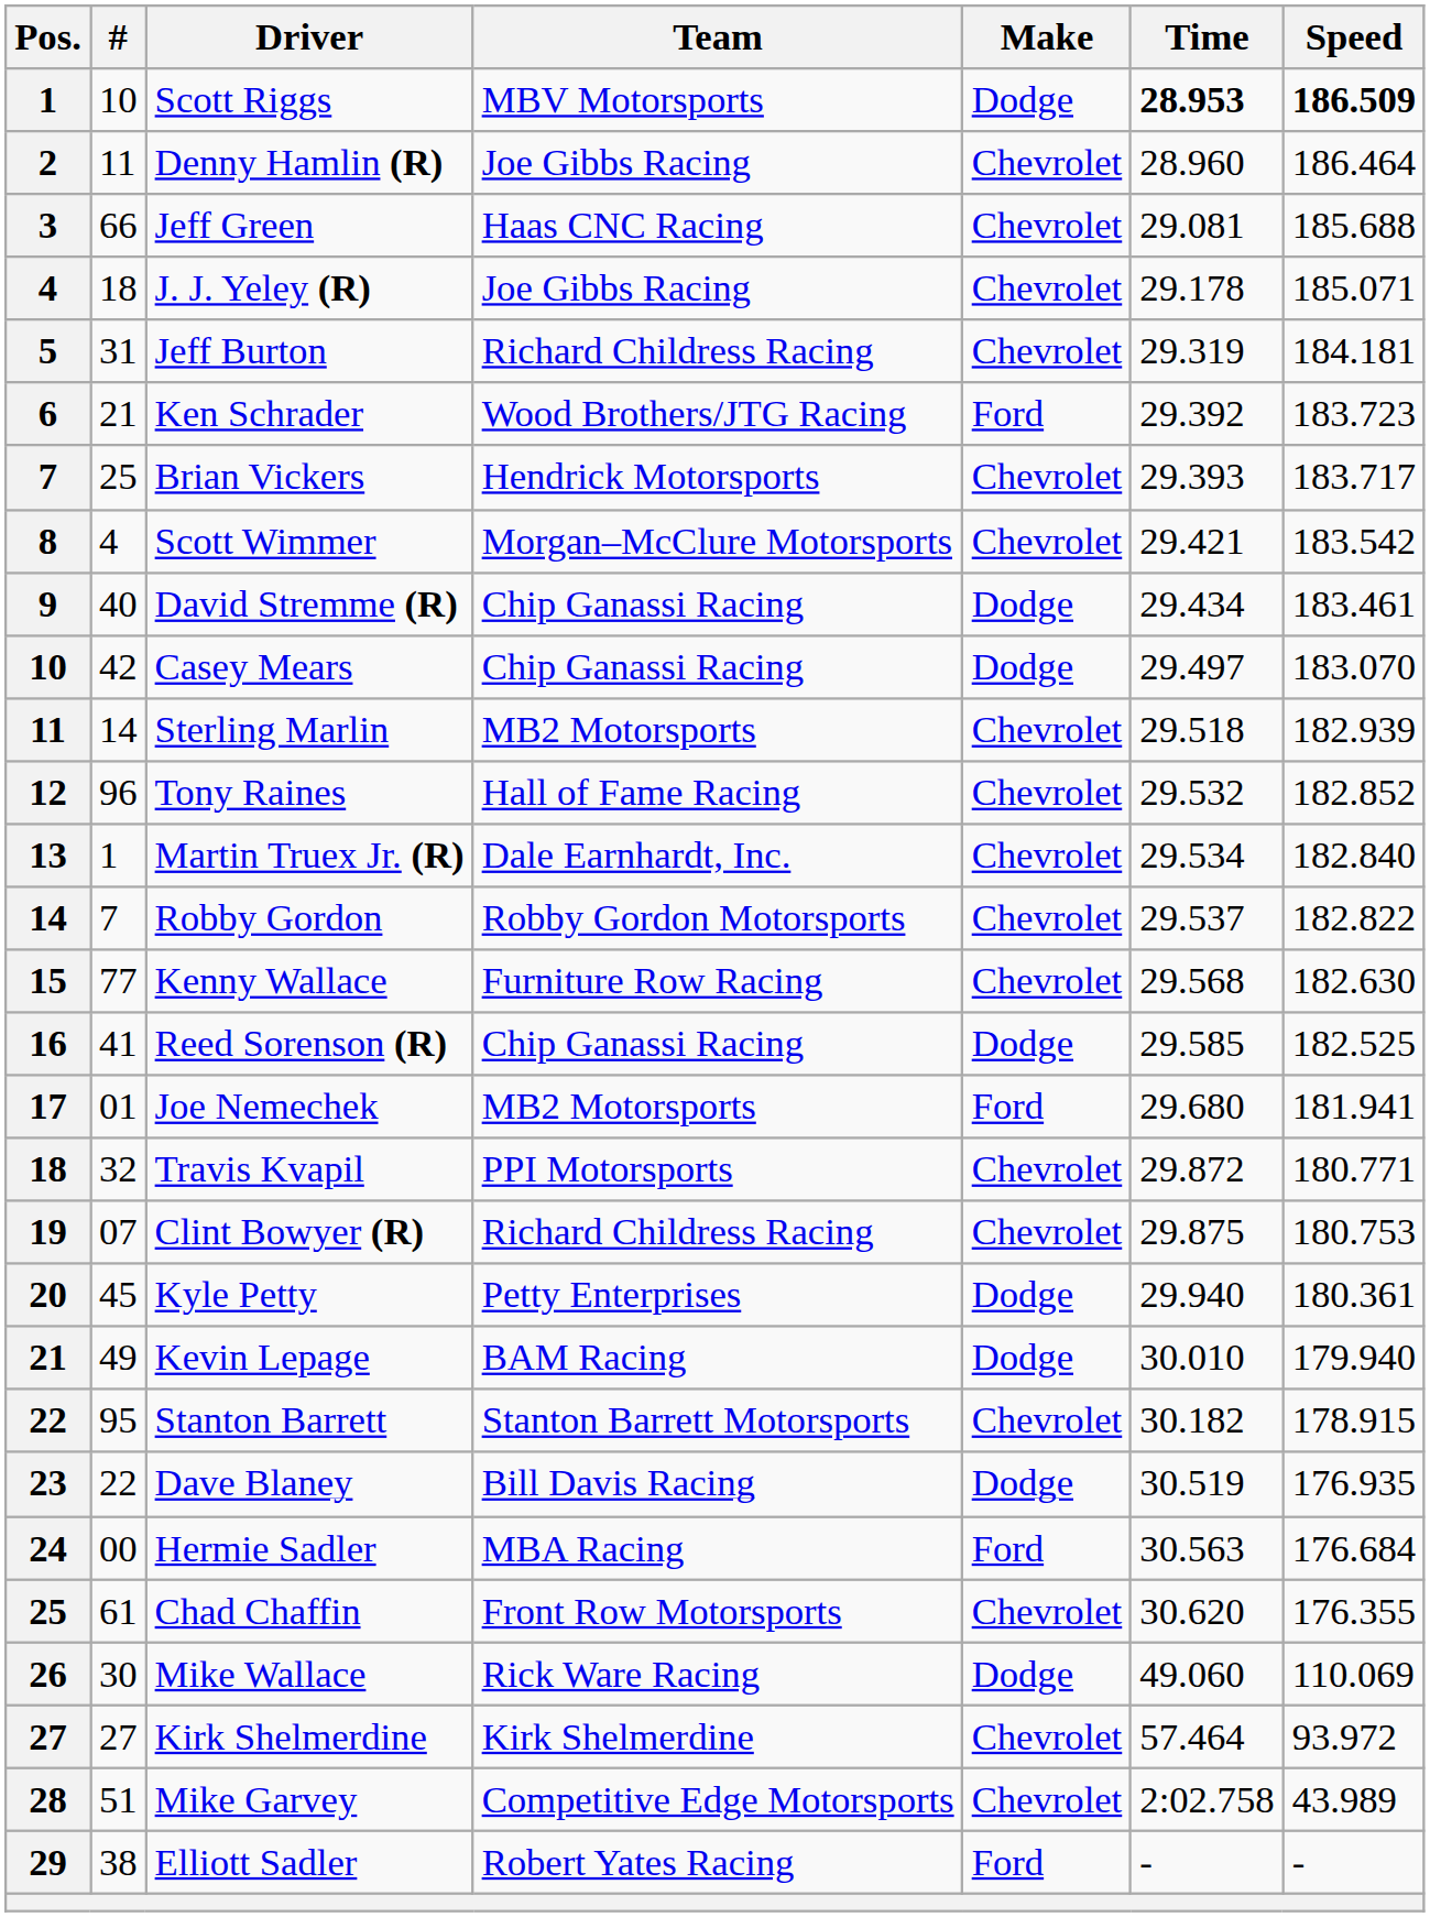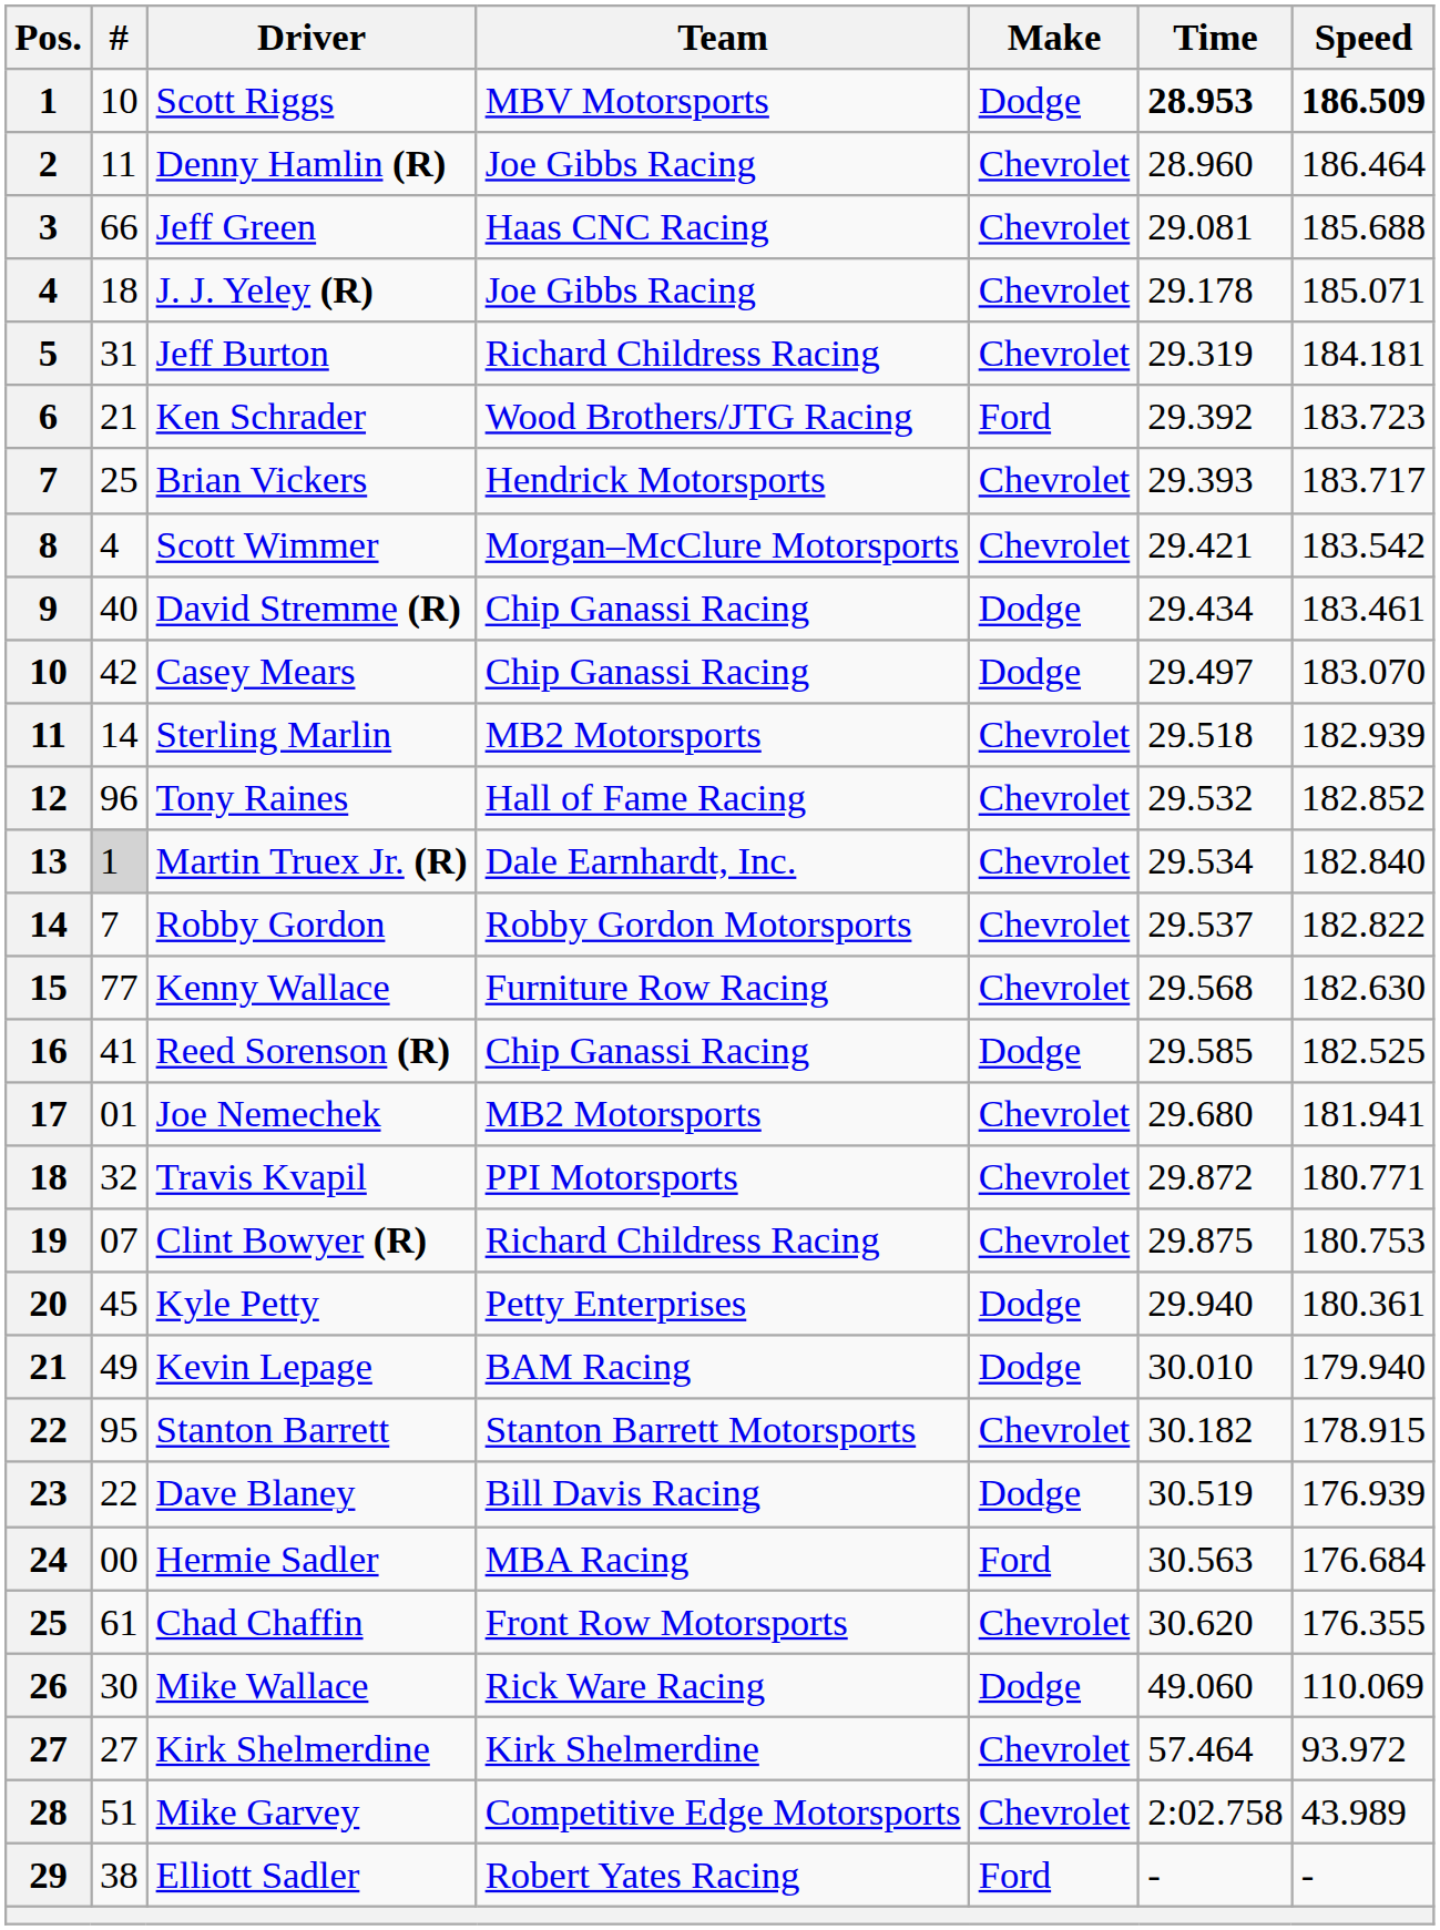Martin Truex Jr. (R) | #: no background -> lightgrey background
Joe Nemechek | Make: Ford -> Chevrolet
Dave Blaney | Speed: 176.935 -> 176.939
